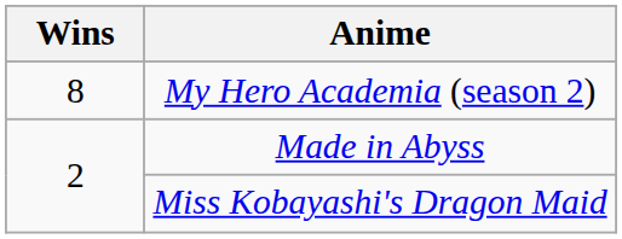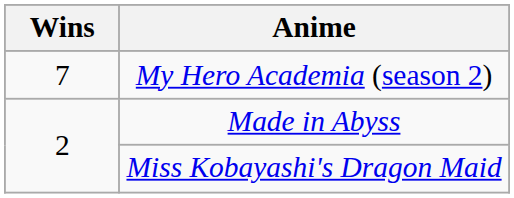My Hero Academia (season 2) | Wins: 8 -> 7
